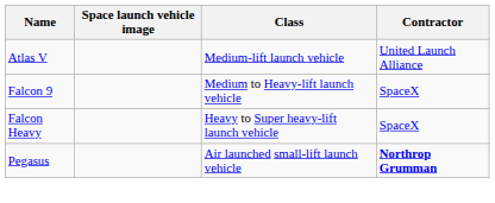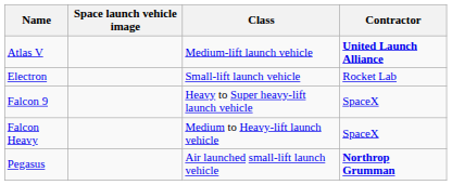Atlas V | Contractor: normal -> bold
+ row: Electron | Small-lift launch vehicle | Rocket Lab
Falcon 9 | Class: Medium to Heavy-lift launch vehicle -> Heavy to Super heavy-lift launch vehicle
Falcon Heavy | Class: Heavy to Super heavy-lift launch vehicle -> Medium to Heavy-lift launch vehicle
